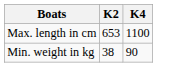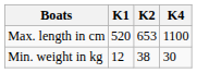+ column: K1 | 520 | 12
Min. weight in kg | K4: 90 -> 30
